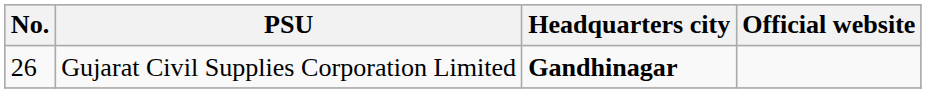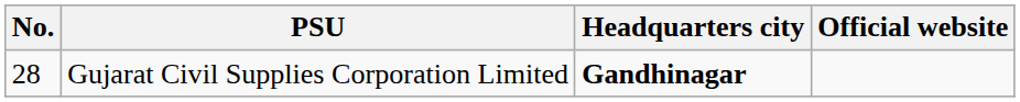Gujarat Civil Supplies Corporation Limited | No.: 26 -> 28
